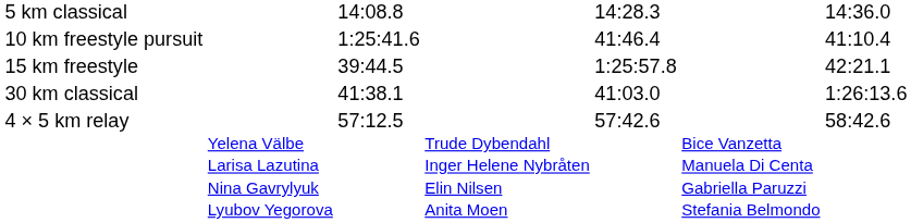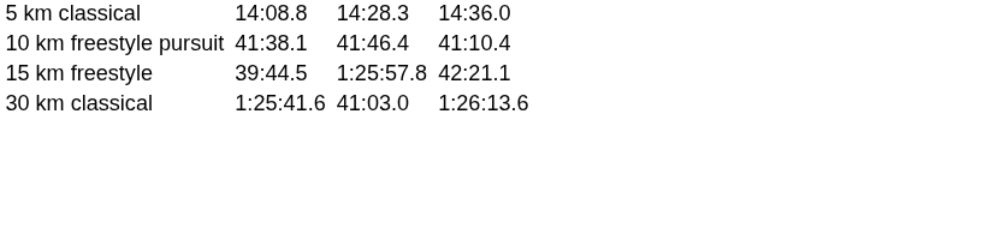10 km freestyle pursuit | column 3: 1:25:41.6 -> 41:38.1
30 km classical | column 3: 41:38.1 -> 1:25:41.6
- row: 4 × 5 km relay | Yelena Välbe Larisa Lazutina Nina Gavrylyuk Lyubov Yegorova | 57:12.5 | Trude Dybendahl Inger Helene Nybråten Elin Nilsen Anita Moen | 57:42.6 | Bice Vanzetta Manuela Di Centa Gabriella Paruzzi Stefania Belmondo | 58:42.6
